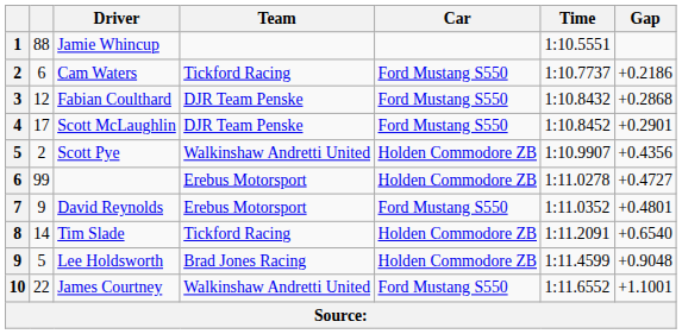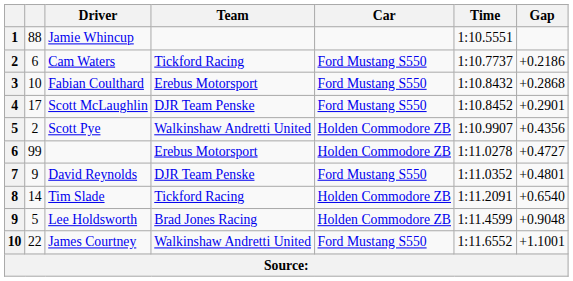Fabian Coulthard | column 2: 12 -> 10
Fabian Coulthard | Team: DJR Team Penske -> Erebus Motorsport
David Reynolds | Team: Erebus Motorsport -> DJR Team Penske
